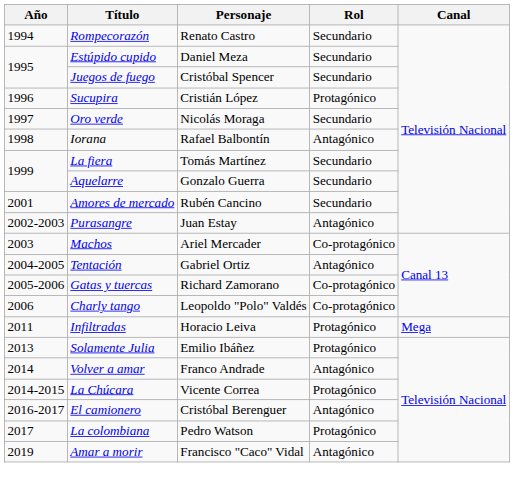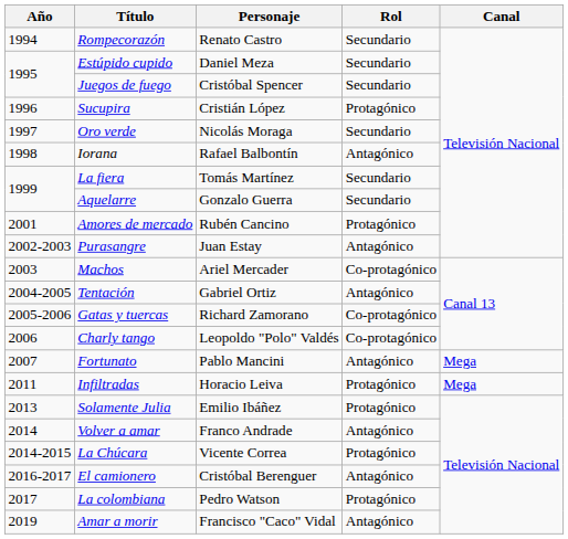Amores de mercado | Rol: Secundario -> Protagónico
+ row: 2007 | Fortunato | Pablo Mancini | Antagónico | Mega
